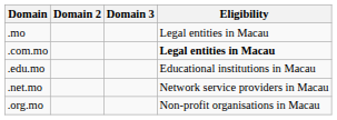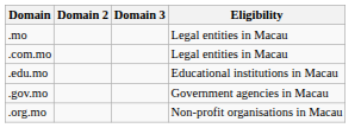.com.mo | Eligibility: bold -> normal
+ row: .gov.mo | Government agencies in Macau
- row: .net.mo | Network service providers in Macau
